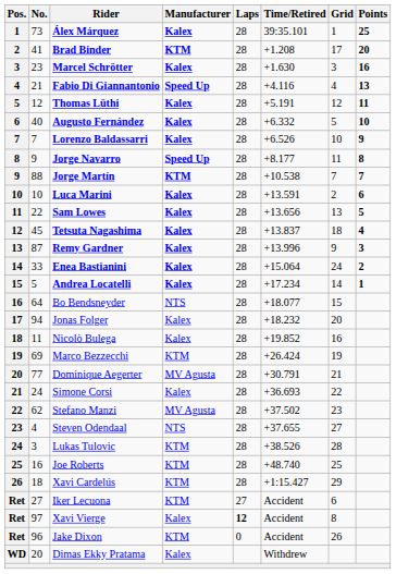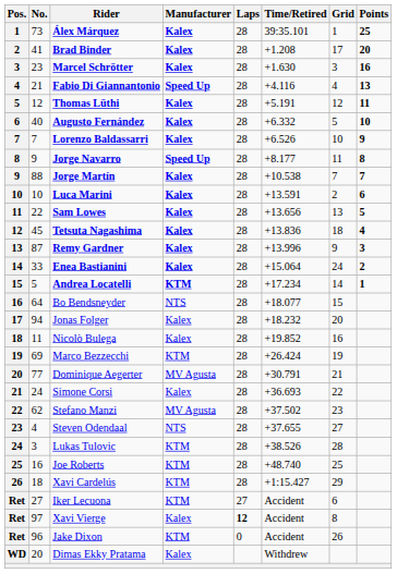Brad Binder | Manufacturer: KTM -> Kalex
Jorge Martín | Manufacturer: KTM -> Kalex
Tetsuta Nagashima | Time/Retired: +13.837 -> +13.836
Andrea Locatelli | Manufacturer: Kalex -> KTM
